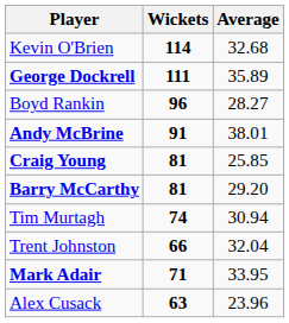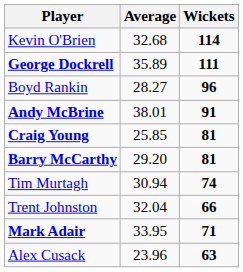columns swapped: Wickets <-> Average
